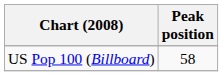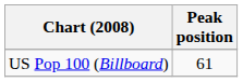US Pop 100 (Billboard) | Peak position: 58 -> 61
